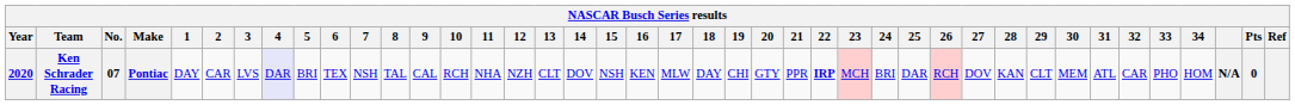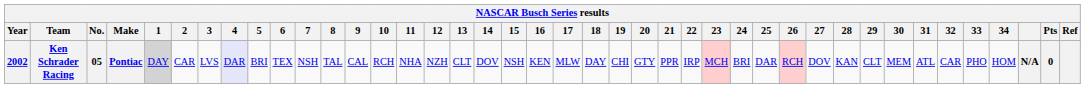Ken Schrader Racing | Year: 2020 -> 2002
Ken Schrader Racing | No.: 07 -> 05
Ken Schrader Racing | 1: no background -> lightgrey background
Ken Schrader Racing | 22: bold -> normal
